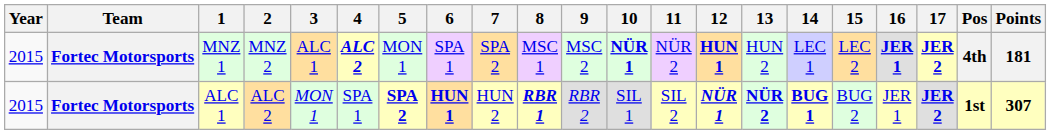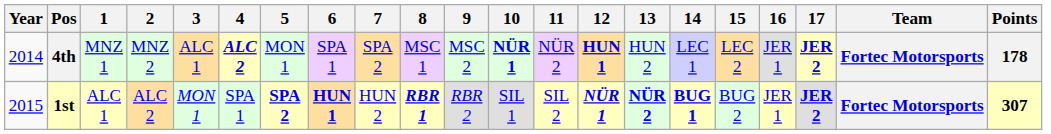columns swapped: Team <-> Pos
MNZ 1 | Year: 2015 -> 2014
MNZ 1 | 16: bold -> normal
MNZ 1 | Points: 181 -> 178
